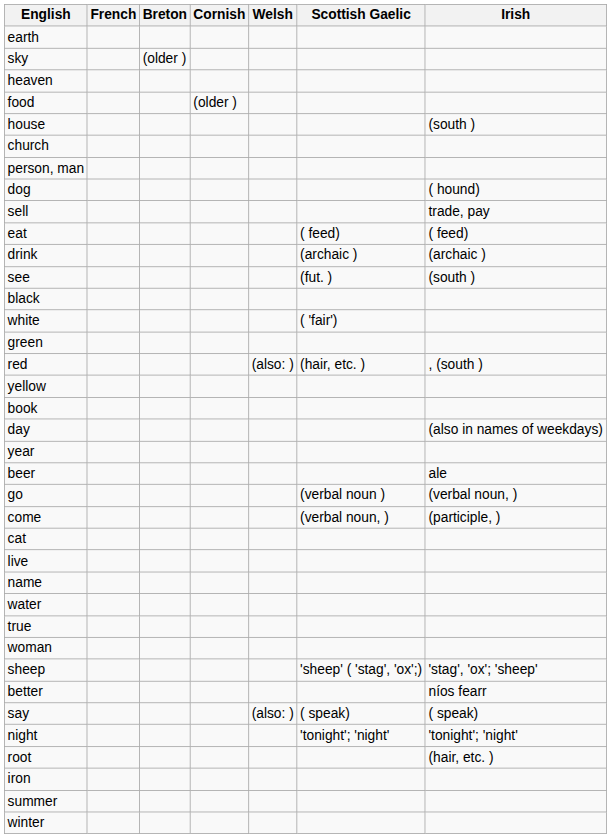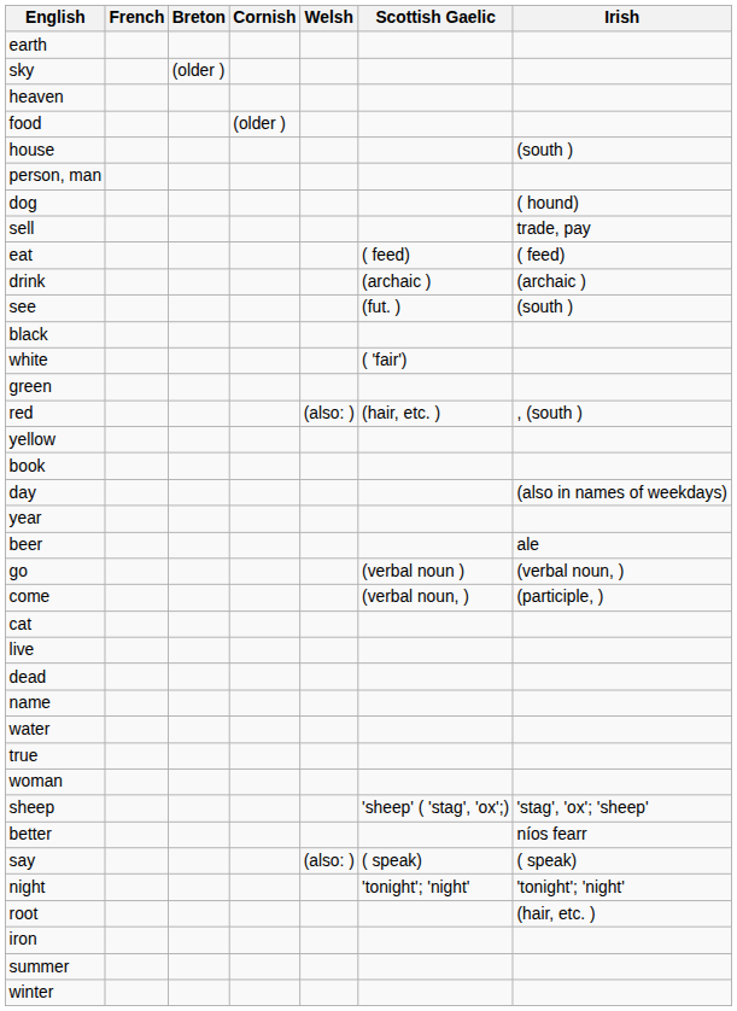- row: church
+ row: dead
